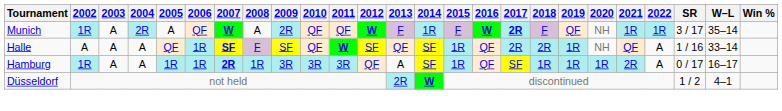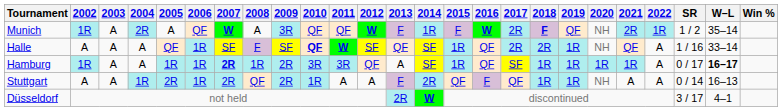Munich | 2009: 2R -> 3R
Munich | 2017: bold -> normal
Munich | 2018: normal -> bold
Munich | 2021: 1R -> 2R
Munich | SR: 3 / 17 -> 1 / 2
Halle | 2007: bold -> normal
Halle | 2010: normal -> bold
Hamburg | 2009: 3R -> 2R
Hamburg | 2021: 2R -> 1R
Hamburg | W–L: normal -> bold
+ row: Stuttgart | A | A | 1R | 2R | 1R | 2R | QF | 2R | 1R | A | A | F | 2R | QF | F | QF | 1R | 1R | NH | A | A | 0 / 14 | 16–13
Düsseldorf | SR: 1 / 2 -> 3 / 17
